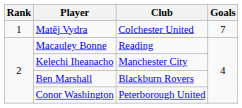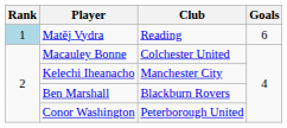Matěj Vydra | Rank: no background -> lightblue background
Matěj Vydra | Club: Colchester United -> Reading
Matěj Vydra | Goals: 7 -> 6
Macauley Bonne | Club: Reading -> Colchester United
